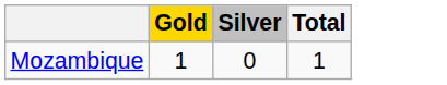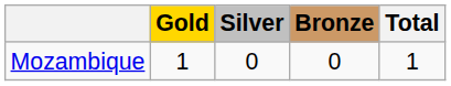+ column: Bronze | 0
